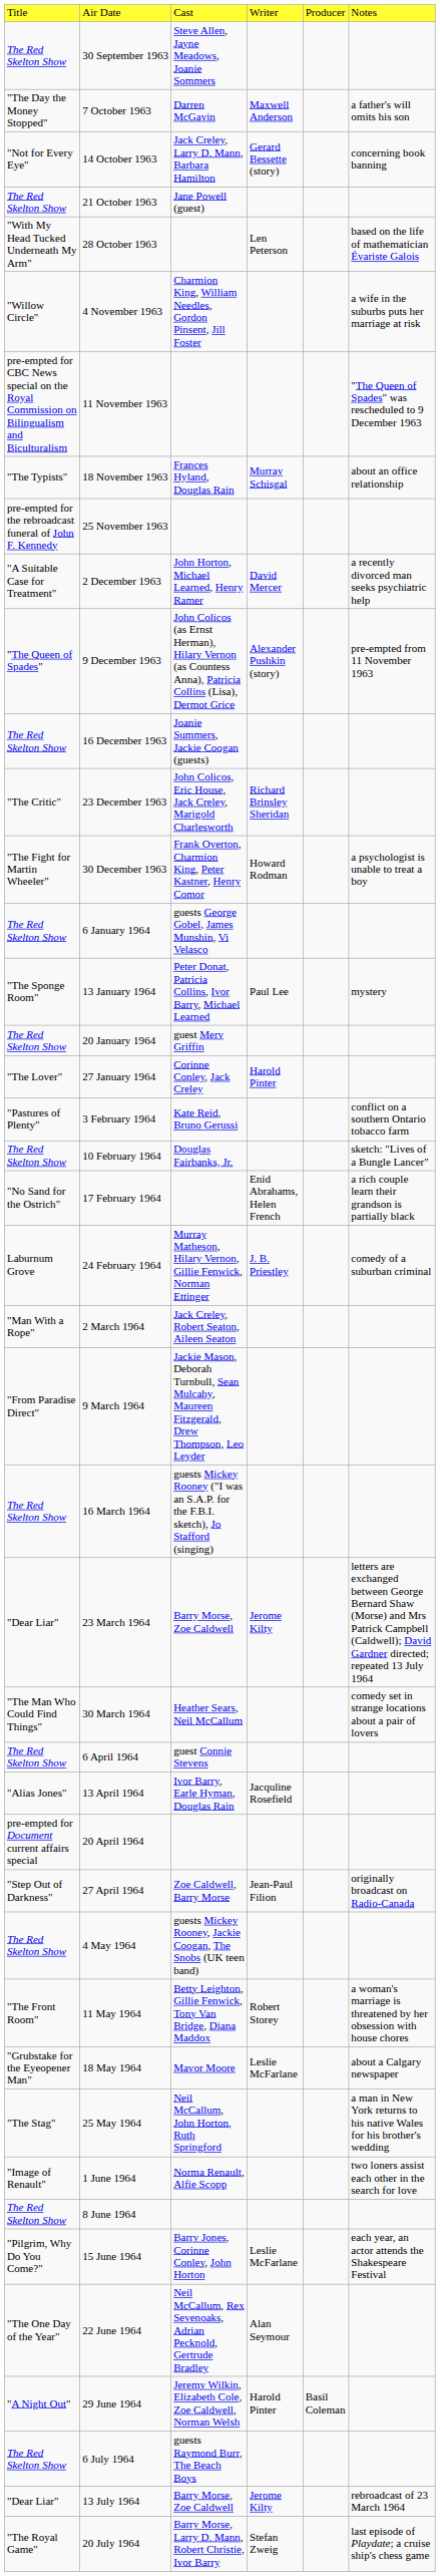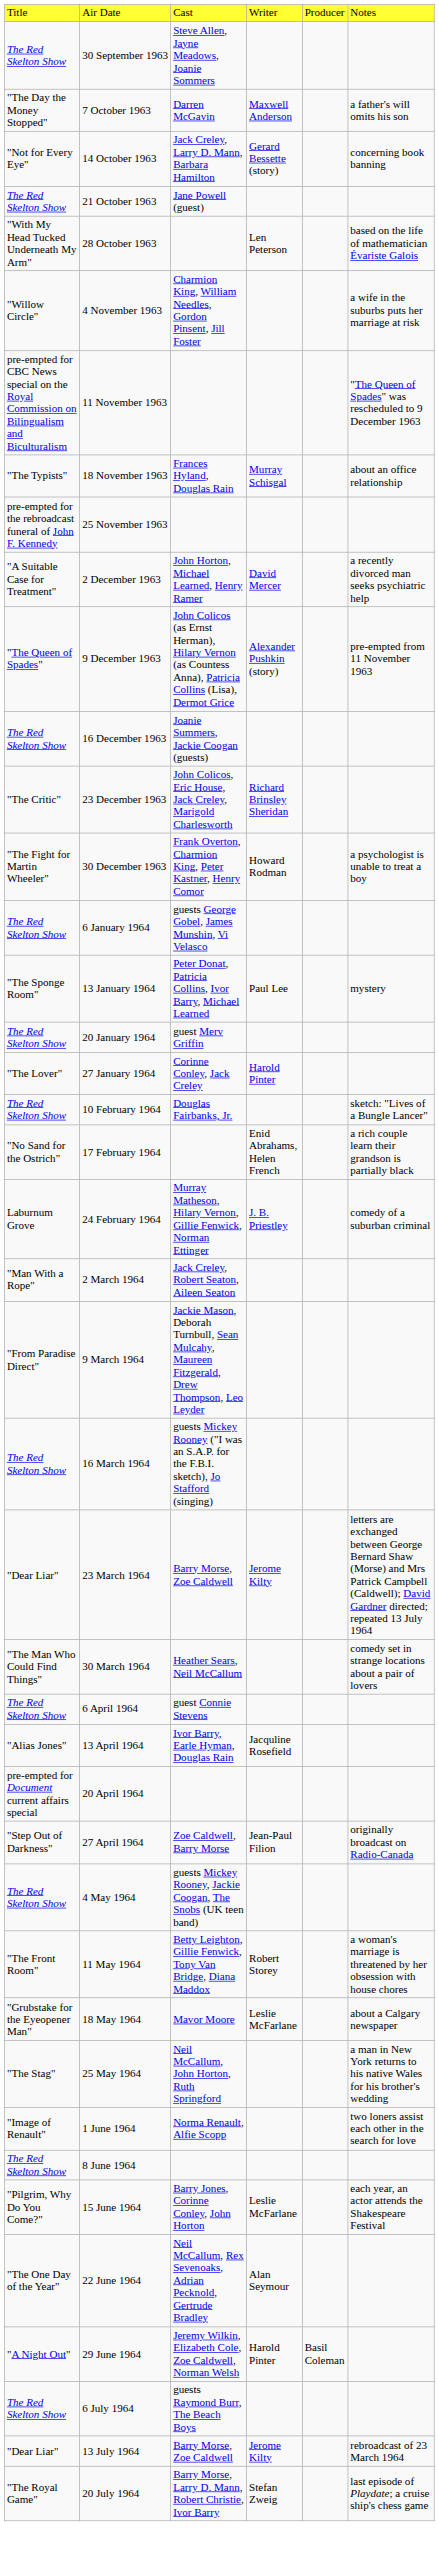- row: "Pastures of Plenty" | 3 February 1964 | Kate Reid, Bruno Gerussi | conflict on a southern Ontario tobacco farm
